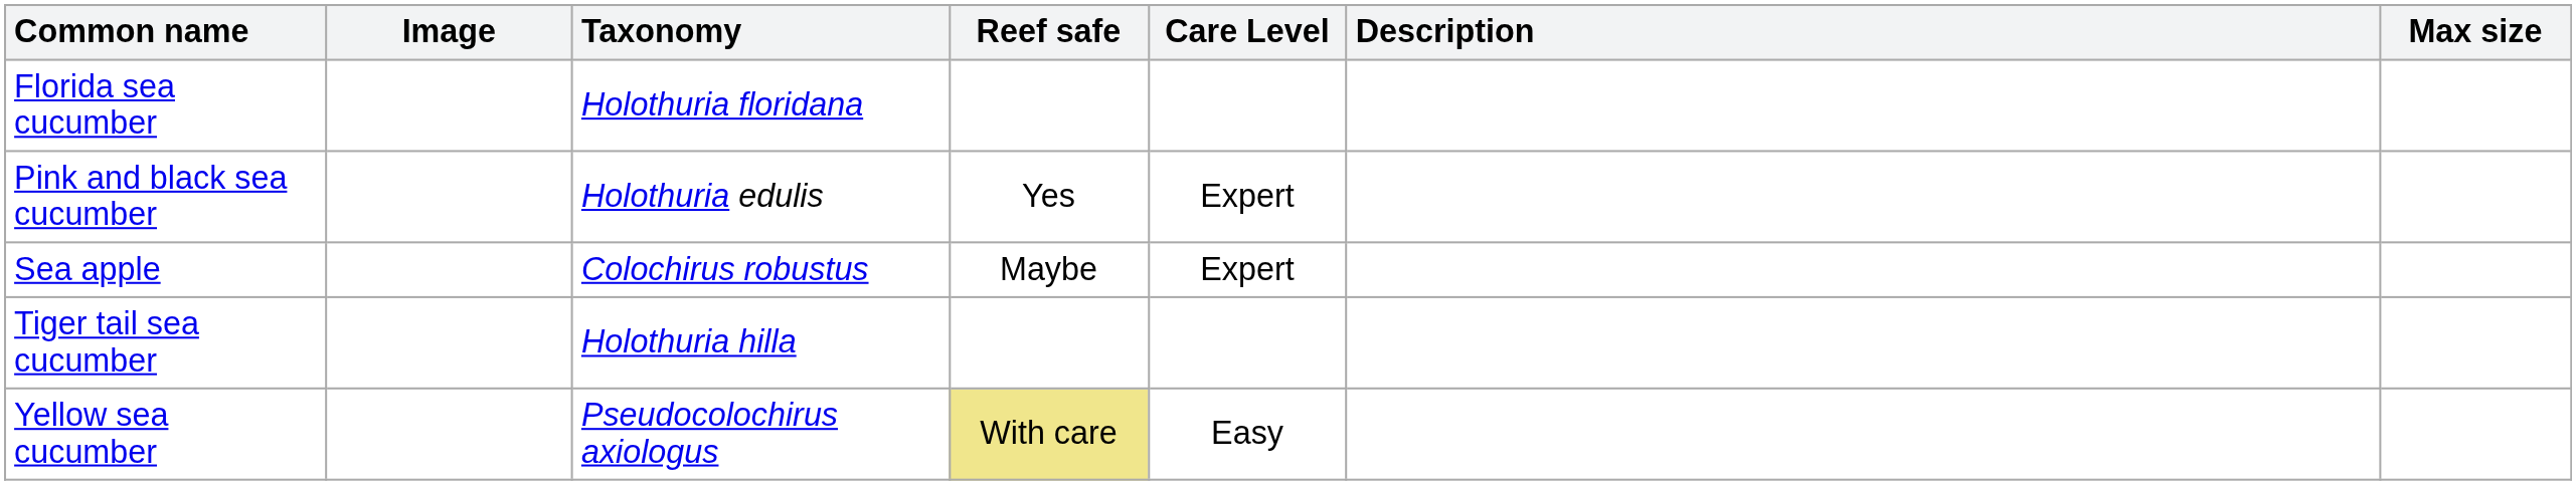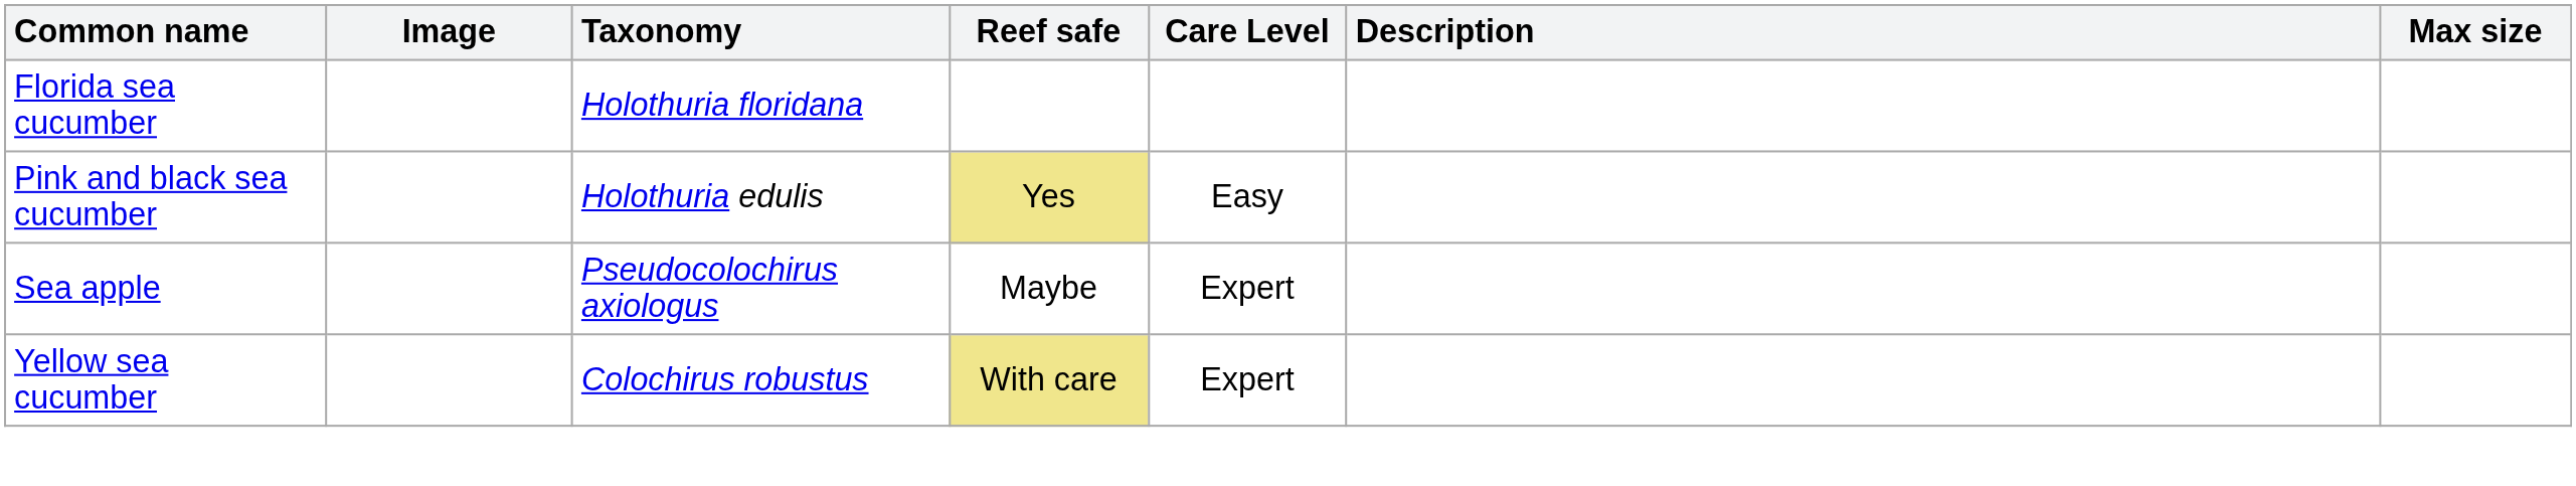Pink and black sea cucumber | Reef safe: no background -> khaki background
Pink and black sea cucumber | Care Level: Expert -> Easy
Sea apple | Taxonomy: Colochirus robustus -> Pseudocolochirus axiologus
- row: Tiger tail sea cucumber | Holothuria hilla
Yellow sea cucumber | Taxonomy: Pseudocolochirus axiologus -> Colochirus robustus
Yellow sea cucumber | Care Level: Easy -> Expert
